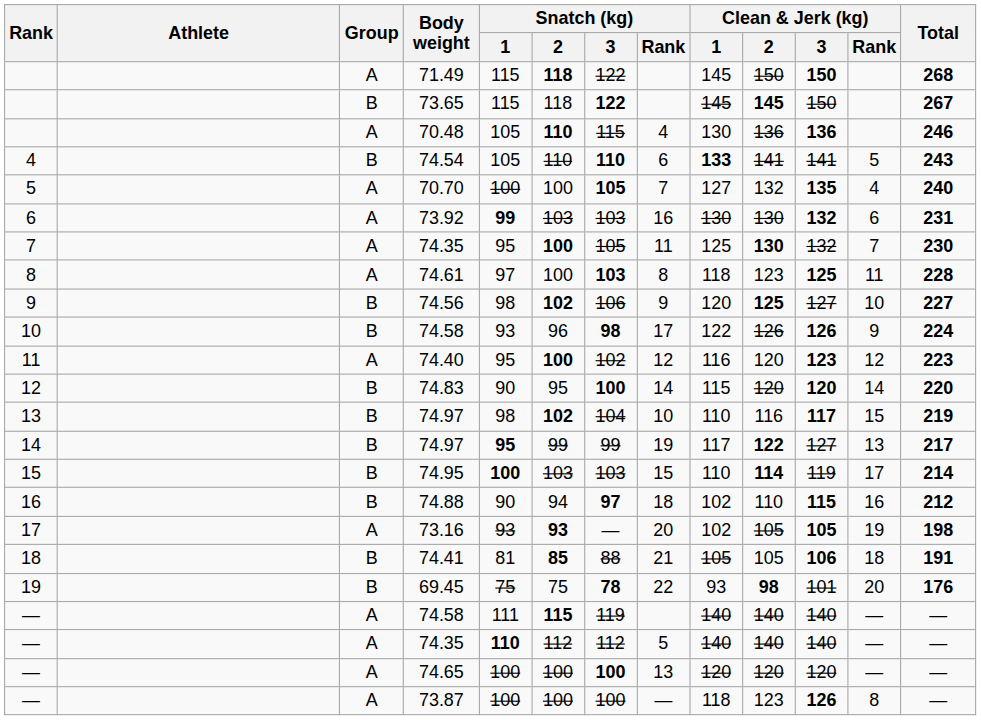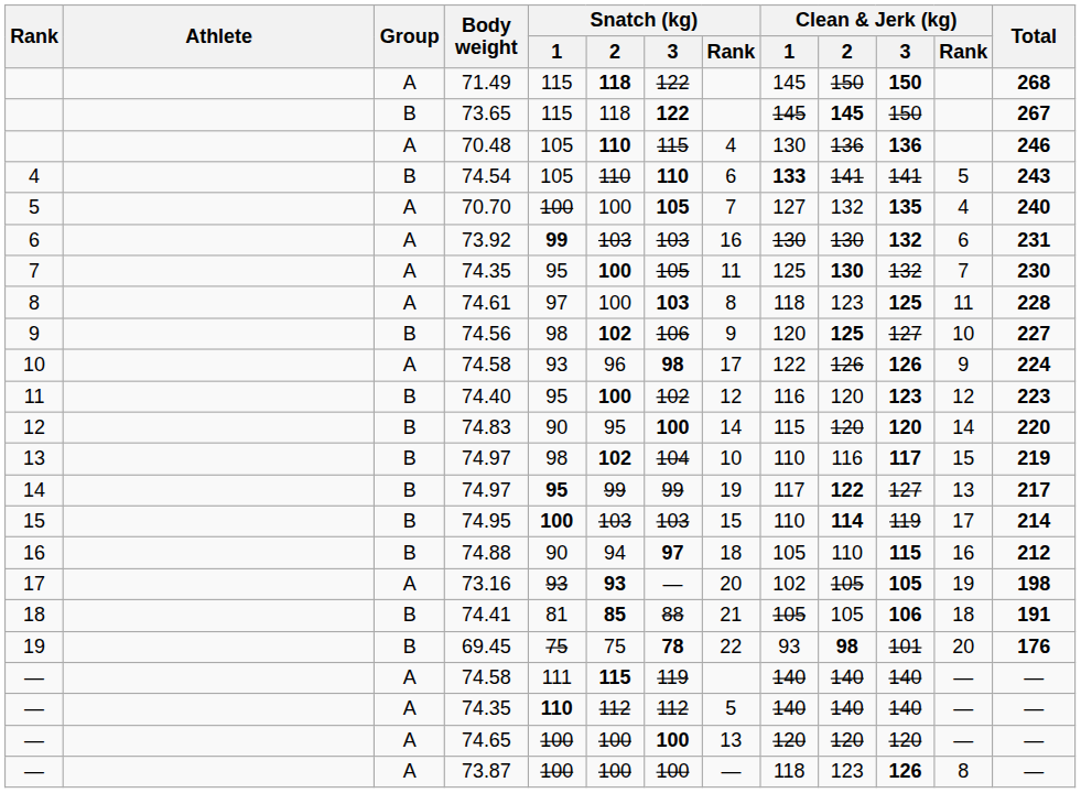10 / 74.58 | Group: B -> A
74.40 | Group: A -> B
74.88 | Clean & Jerk (kg) / 1: 102 -> 105
